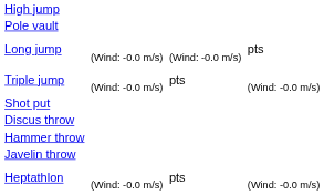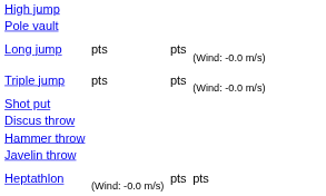Long jump | column 3: (Wind: -0.0 m/s) -> pts
Long jump | column 5: (Wind: -0.0 m/s) -> pts
Long jump | column 7: pts -> (Wind: -0.0 m/s)
Triple jump | column 3: (Wind: -0.0 m/s) -> pts
Heptathlon | column 7: (Wind: -0.0 m/s) -> pts
